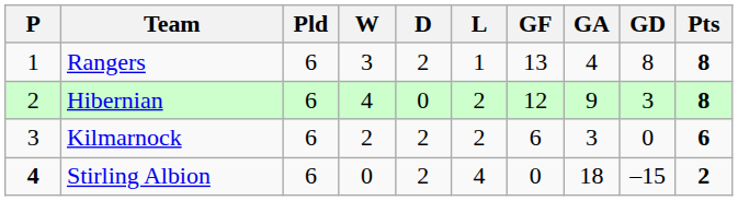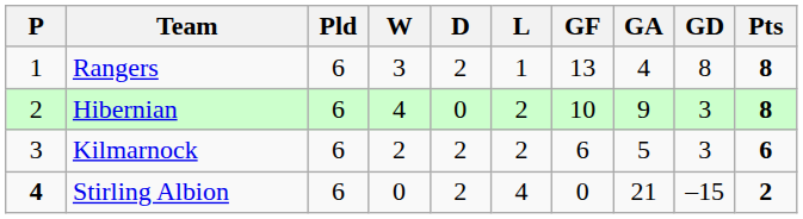Hibernian | GF: 12 -> 10
Kilmarnock | GA: 3 -> 5
Kilmarnock | GD: 0 -> 3
Stirling Albion | GA: 18 -> 21
